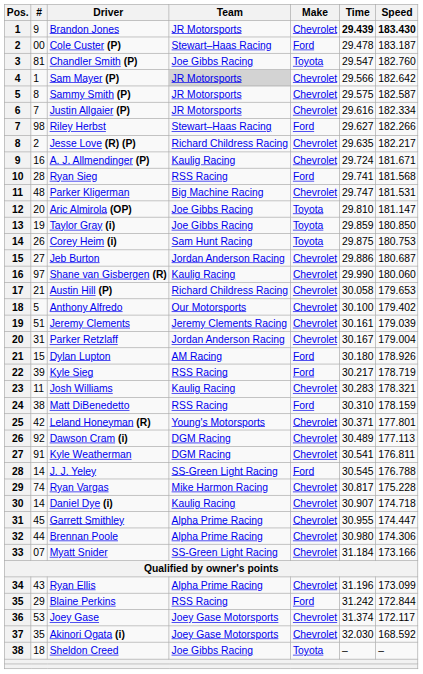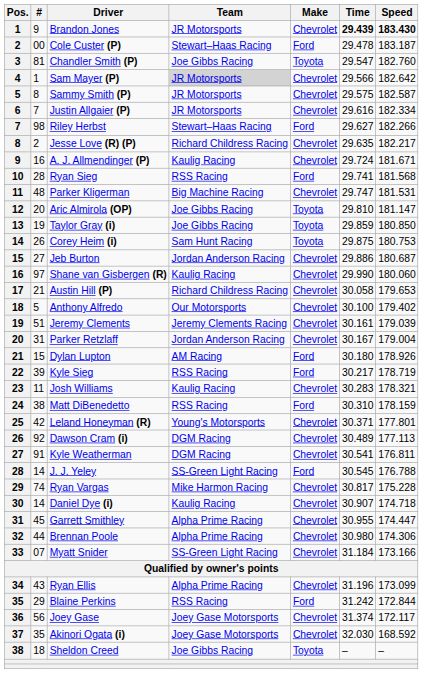Joey Gase | #: 53 -> 56
